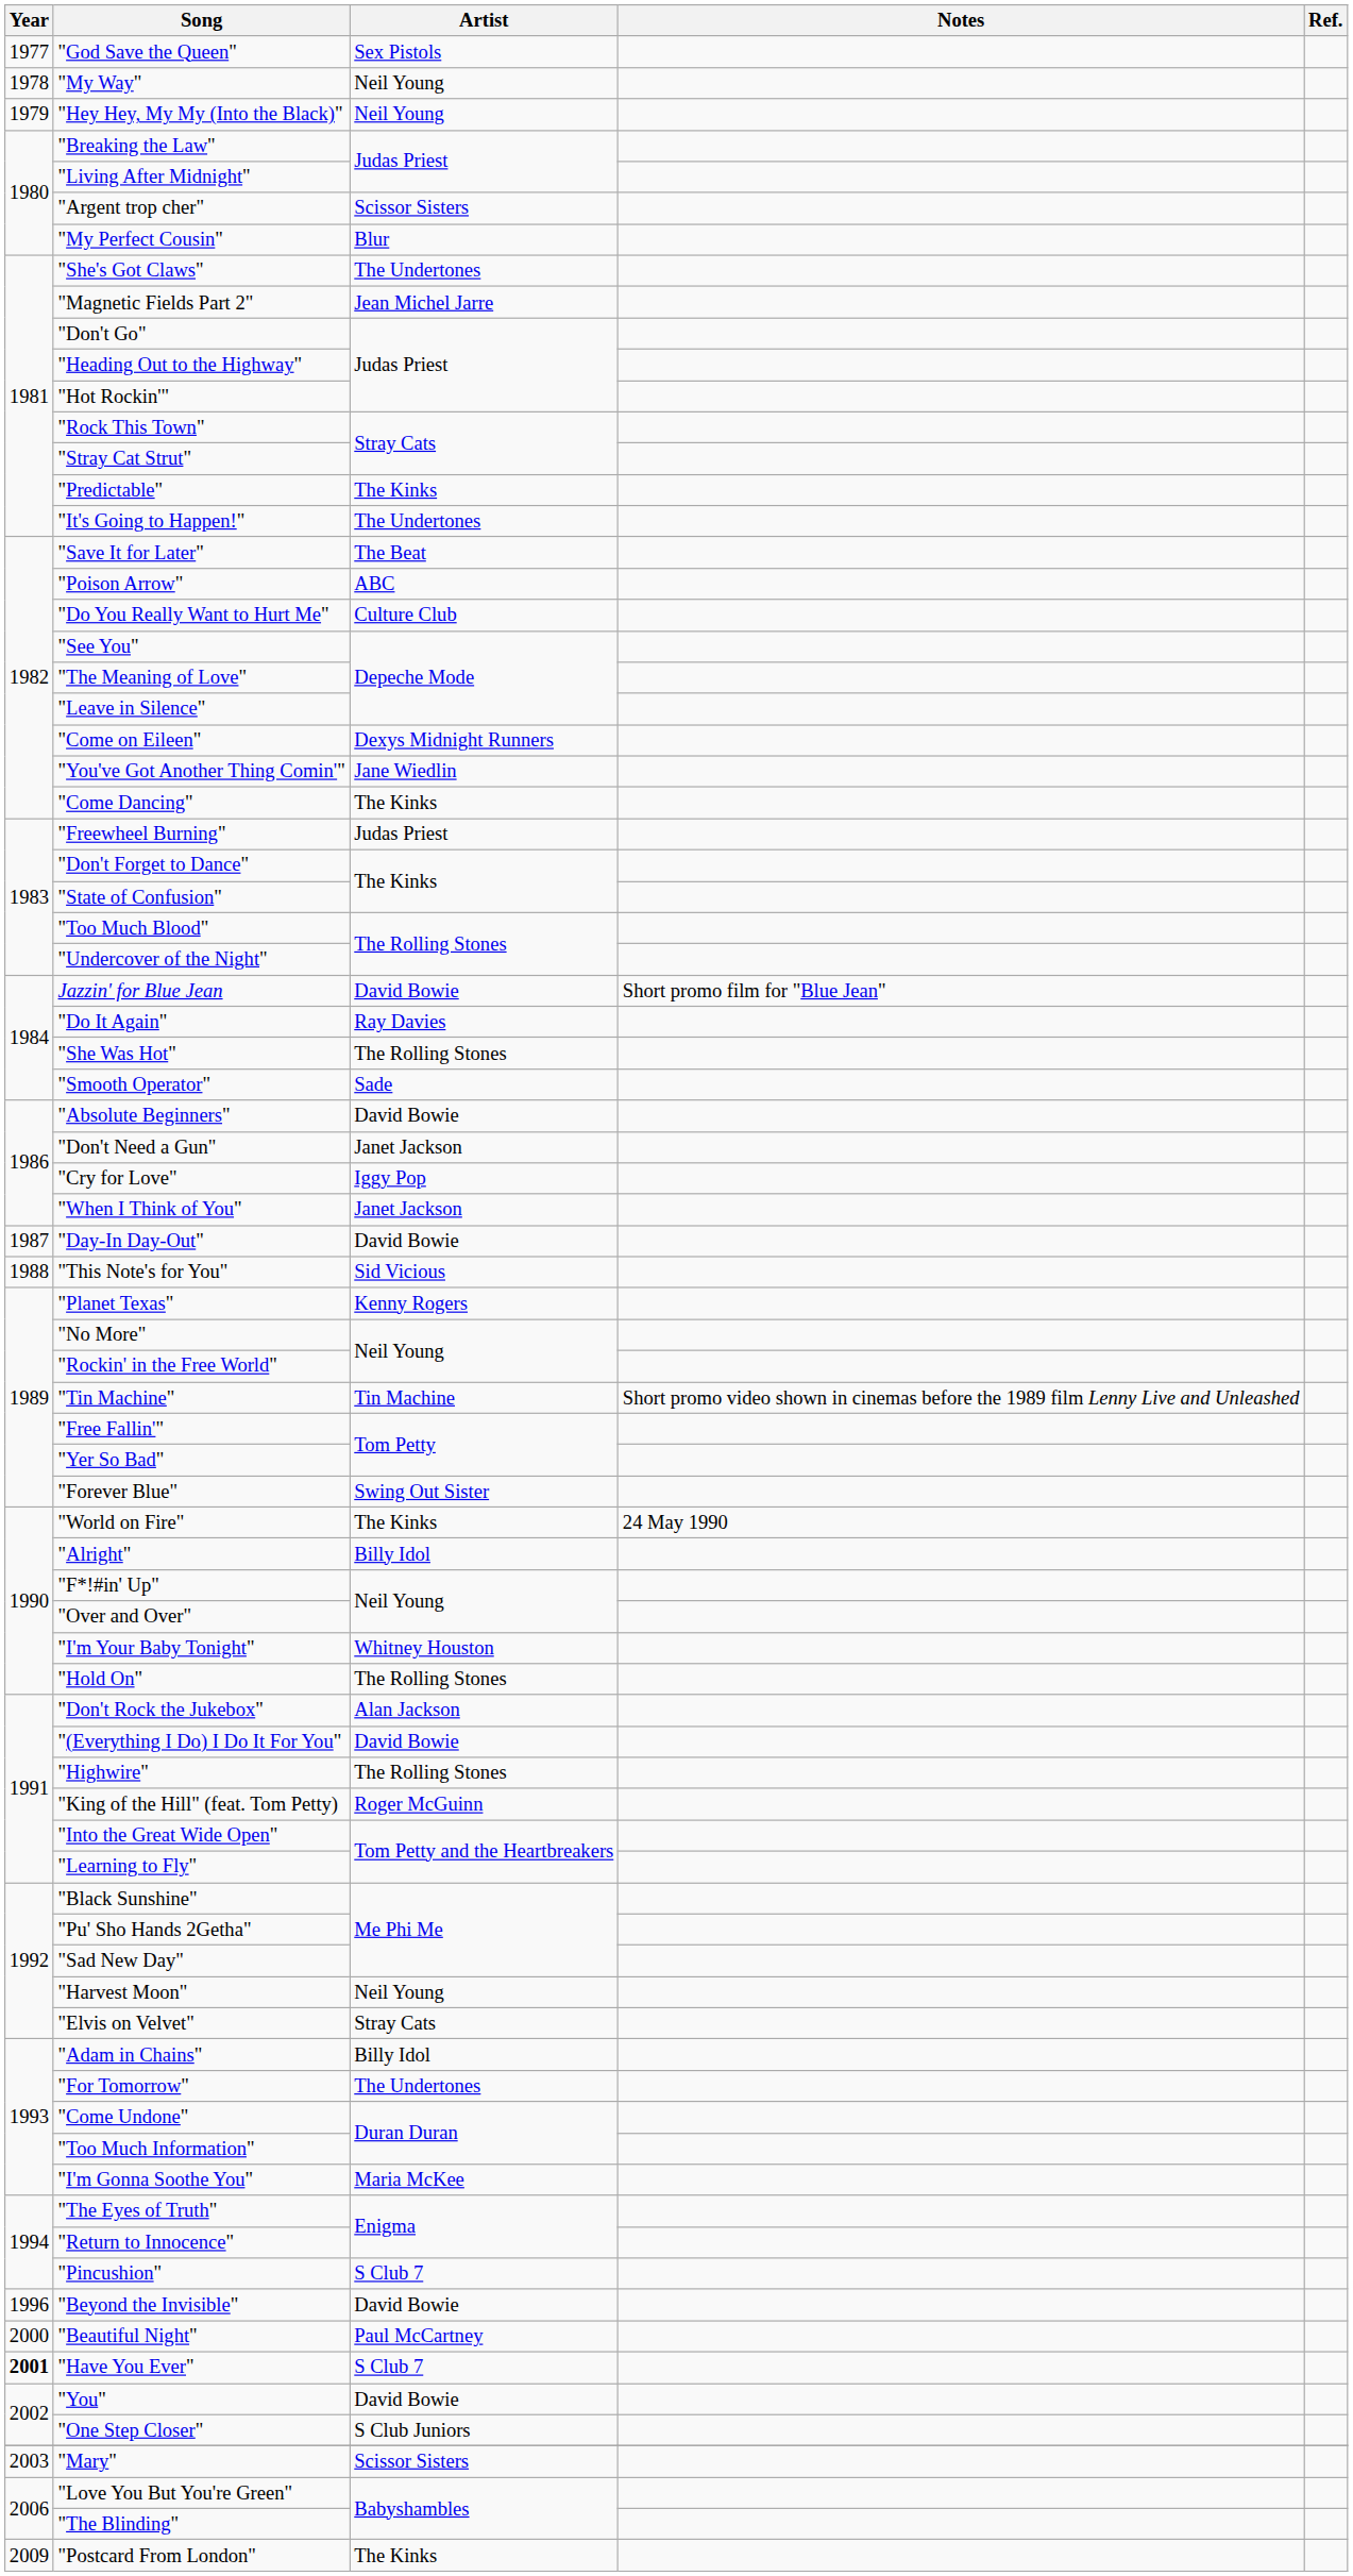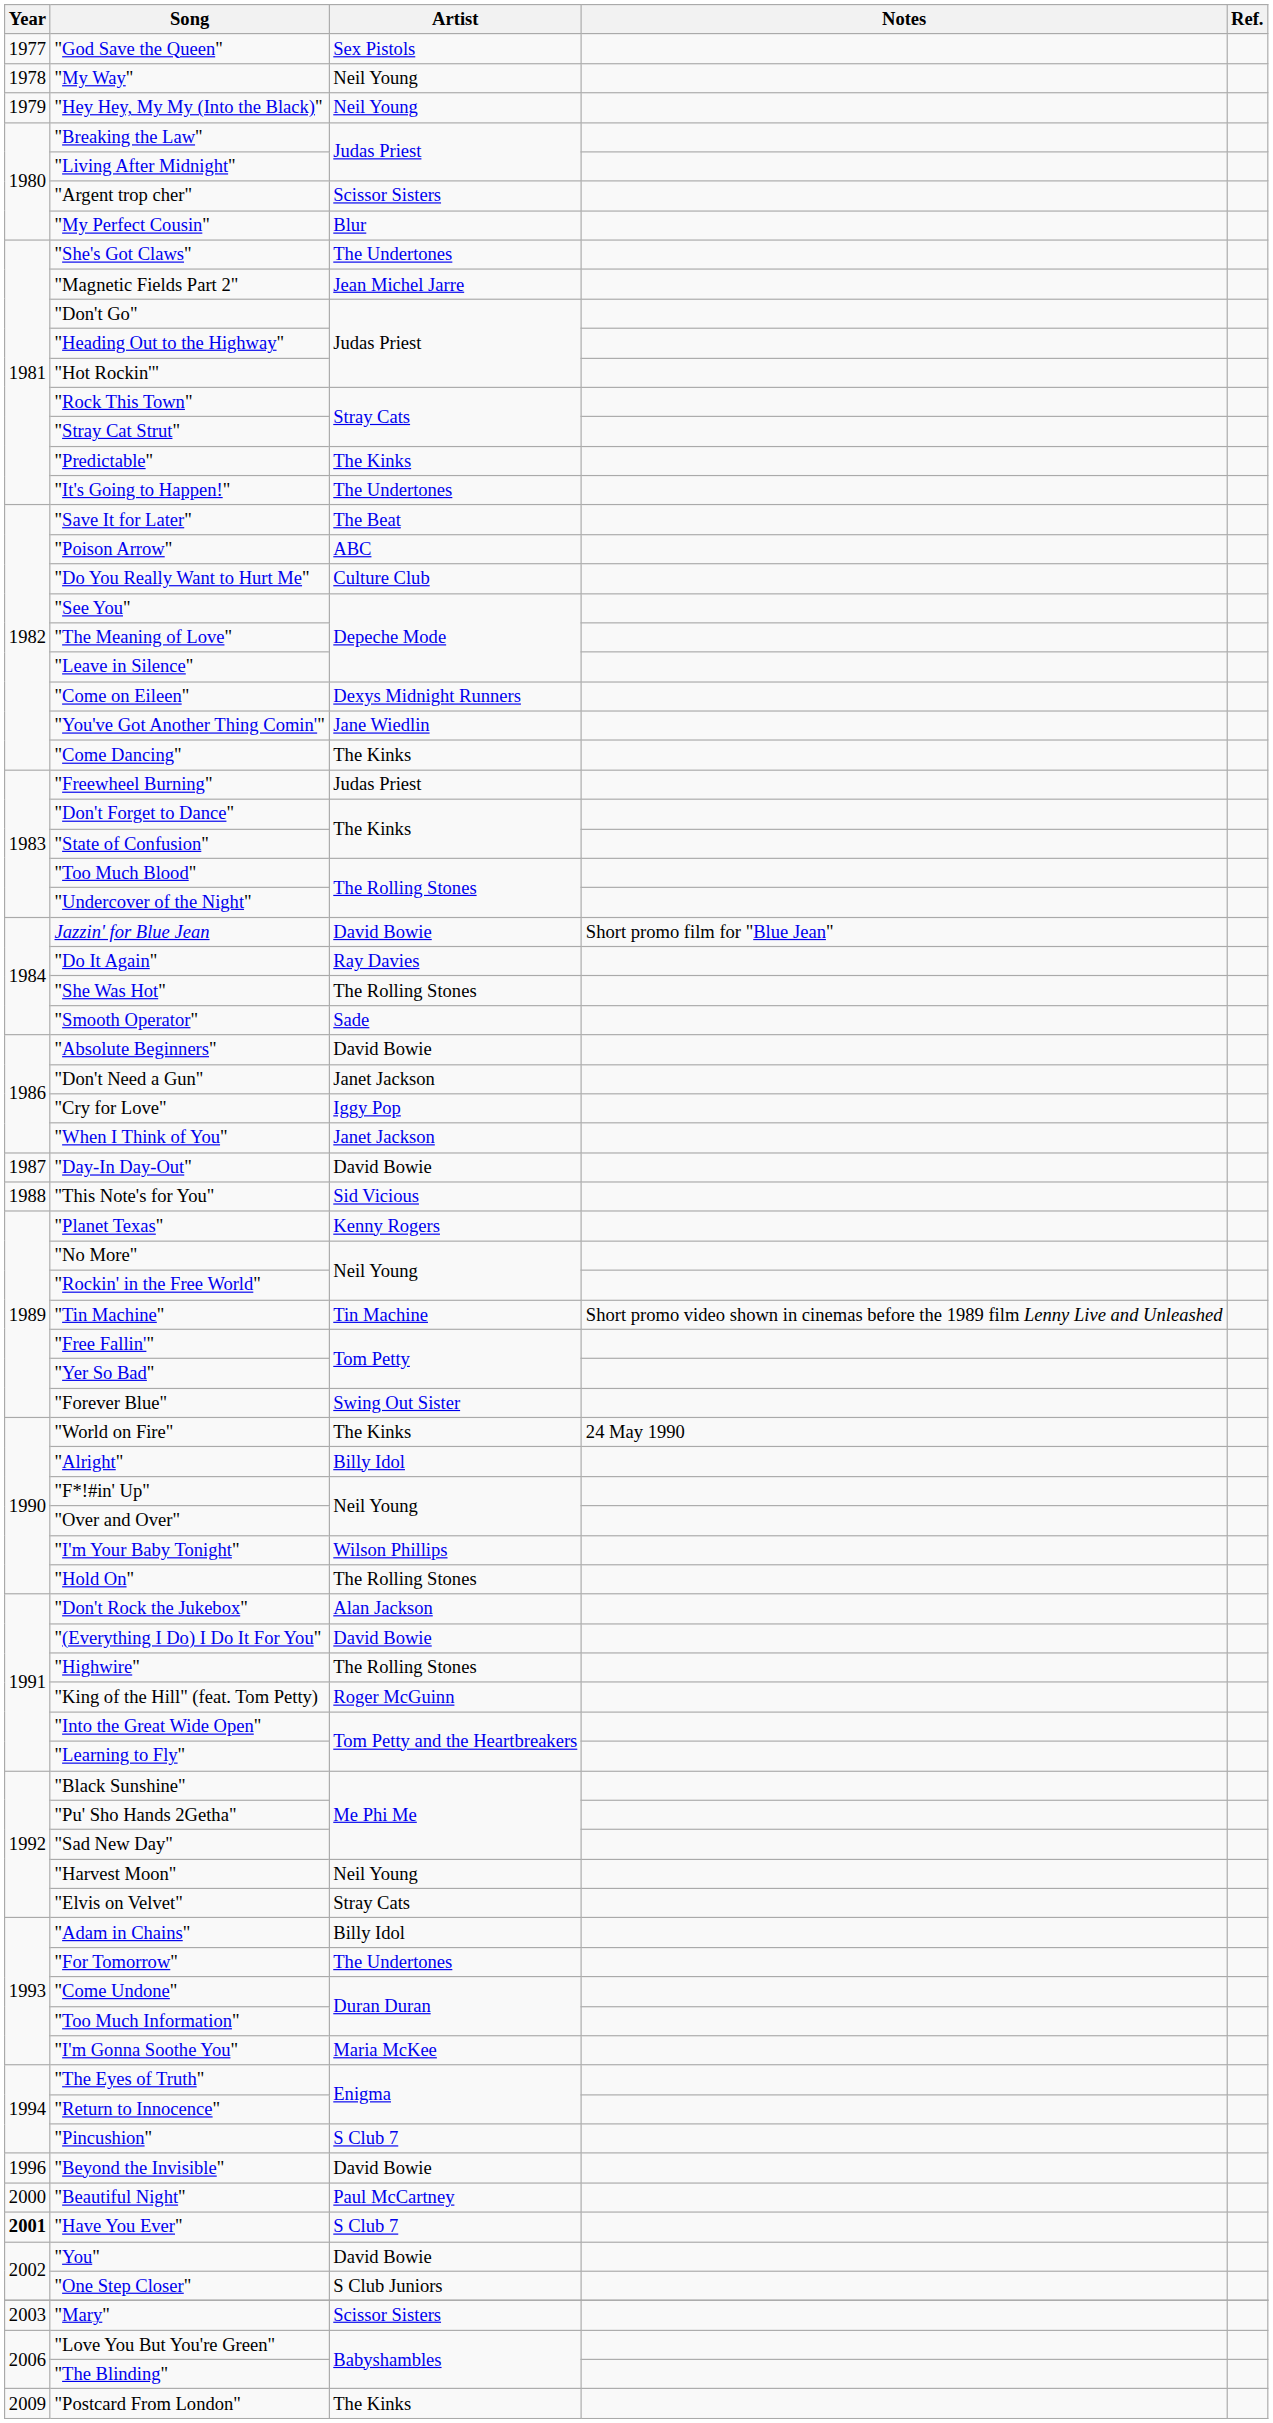"I'm Your Baby Tonight" | Artist: Whitney Houston -> Wilson Phillips
